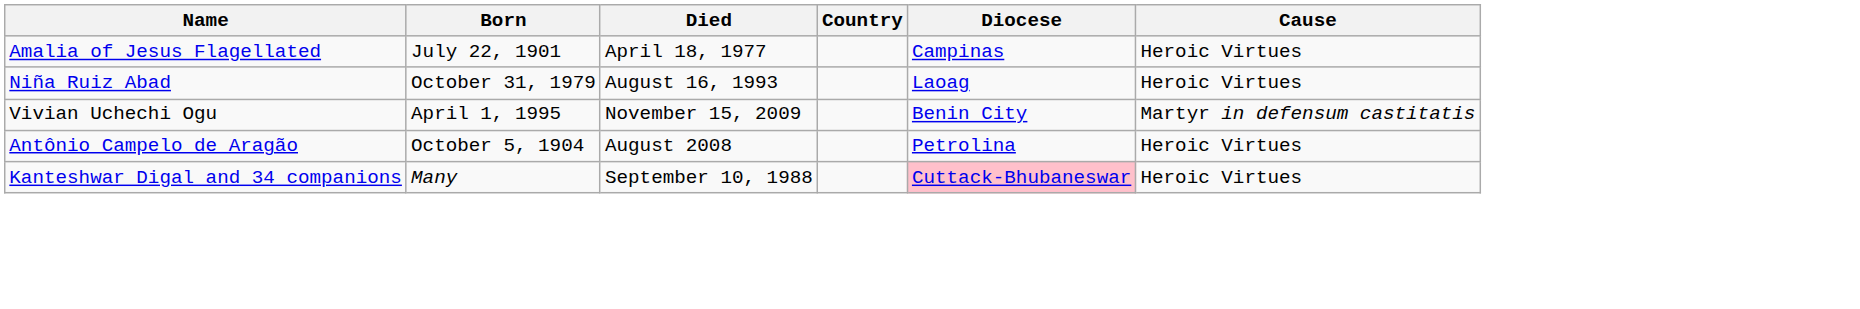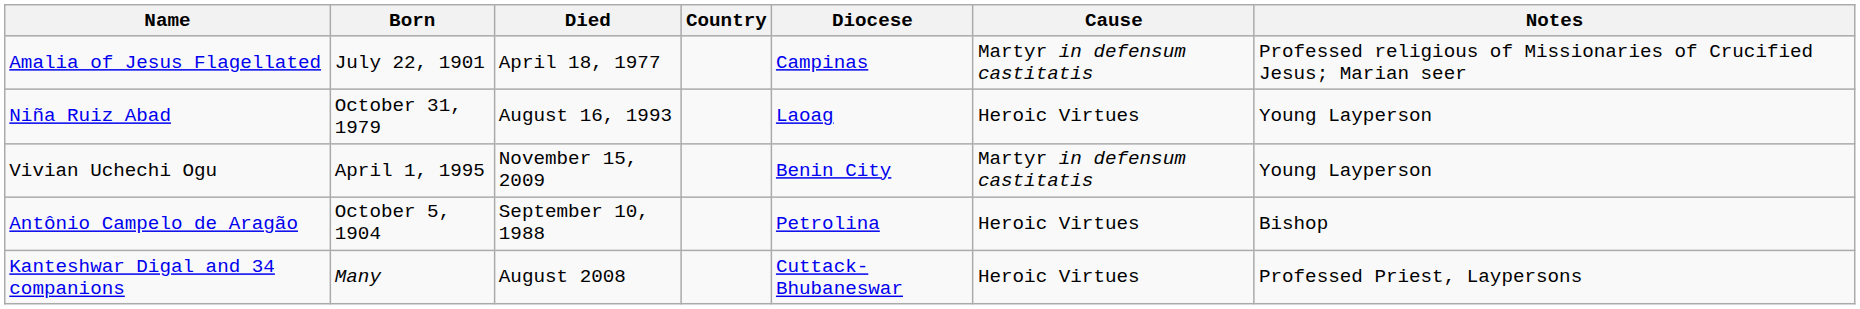+ column: Notes | Professed religious of Missionaries of Crucified Jesus; Marian seer | Young Layperson | Young Layperson | Bishop | Professed Priest, Laypersons
Amalia of Jesus Flagellated | Cause: Heroic Virtues -> Martyr in defensum castitatis
Antônio Campelo de Aragão | Died: August 2008 -> September 10, 1988
Kanteshwar Digal and 34 companions | Died: September 10, 1988 -> August 2008
Kanteshwar Digal and 34 companions | Diocese: pink background -> no background
